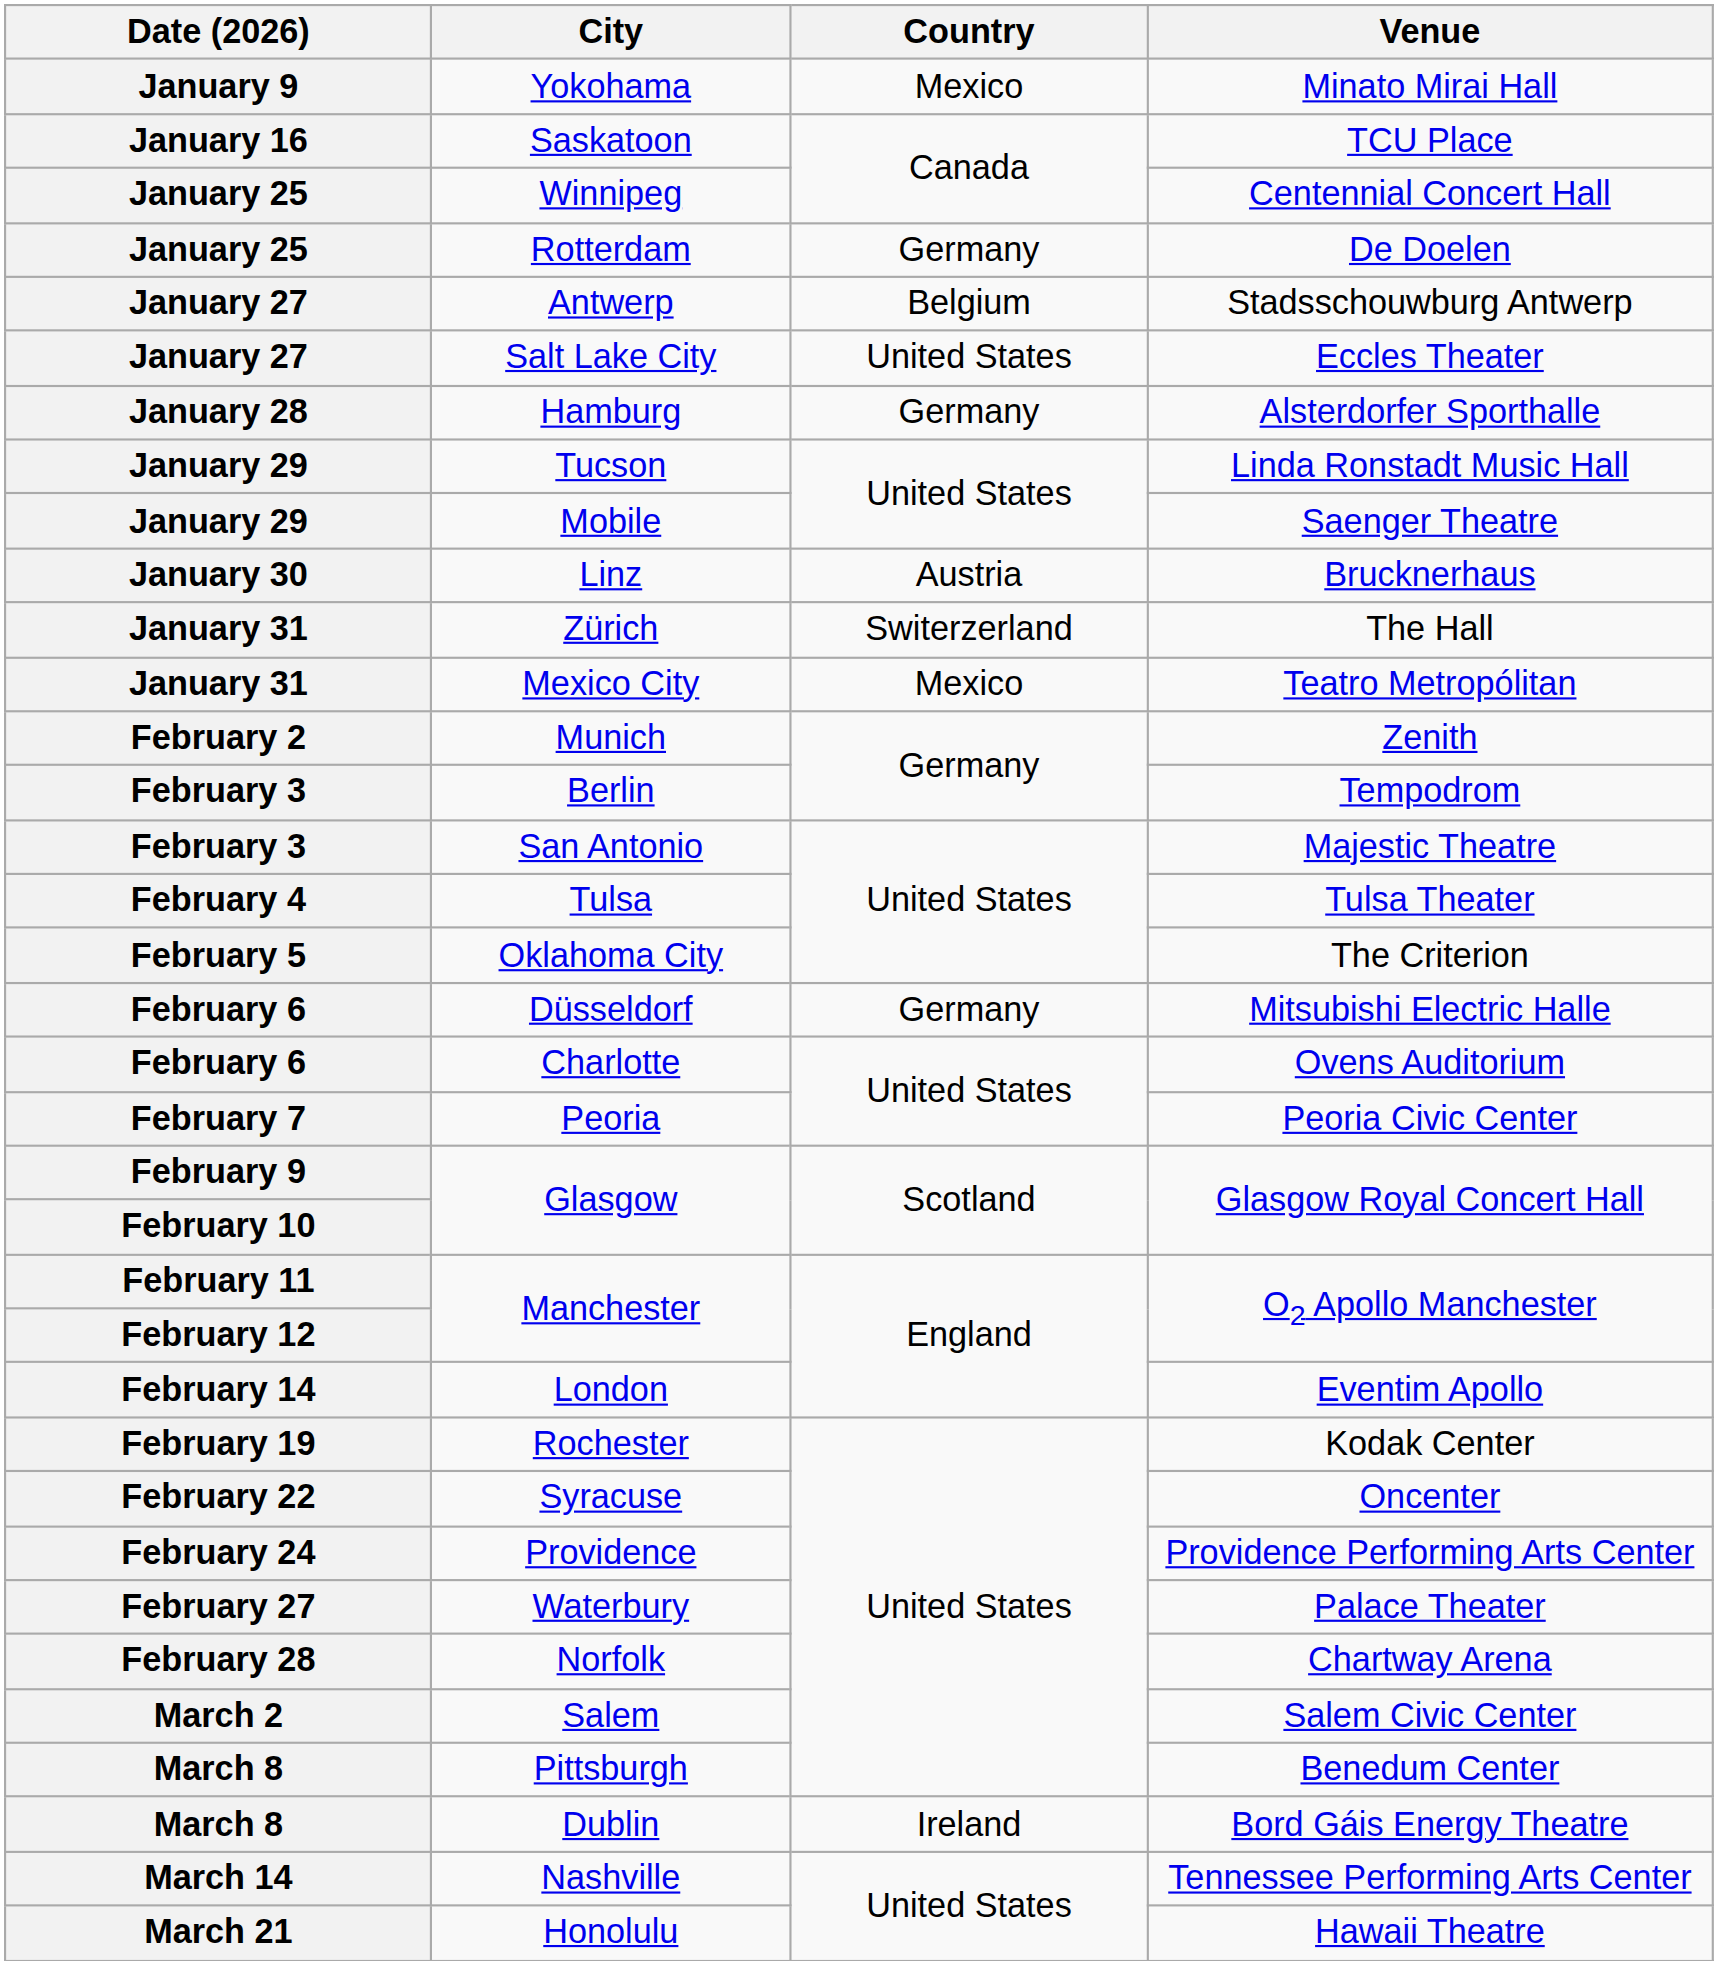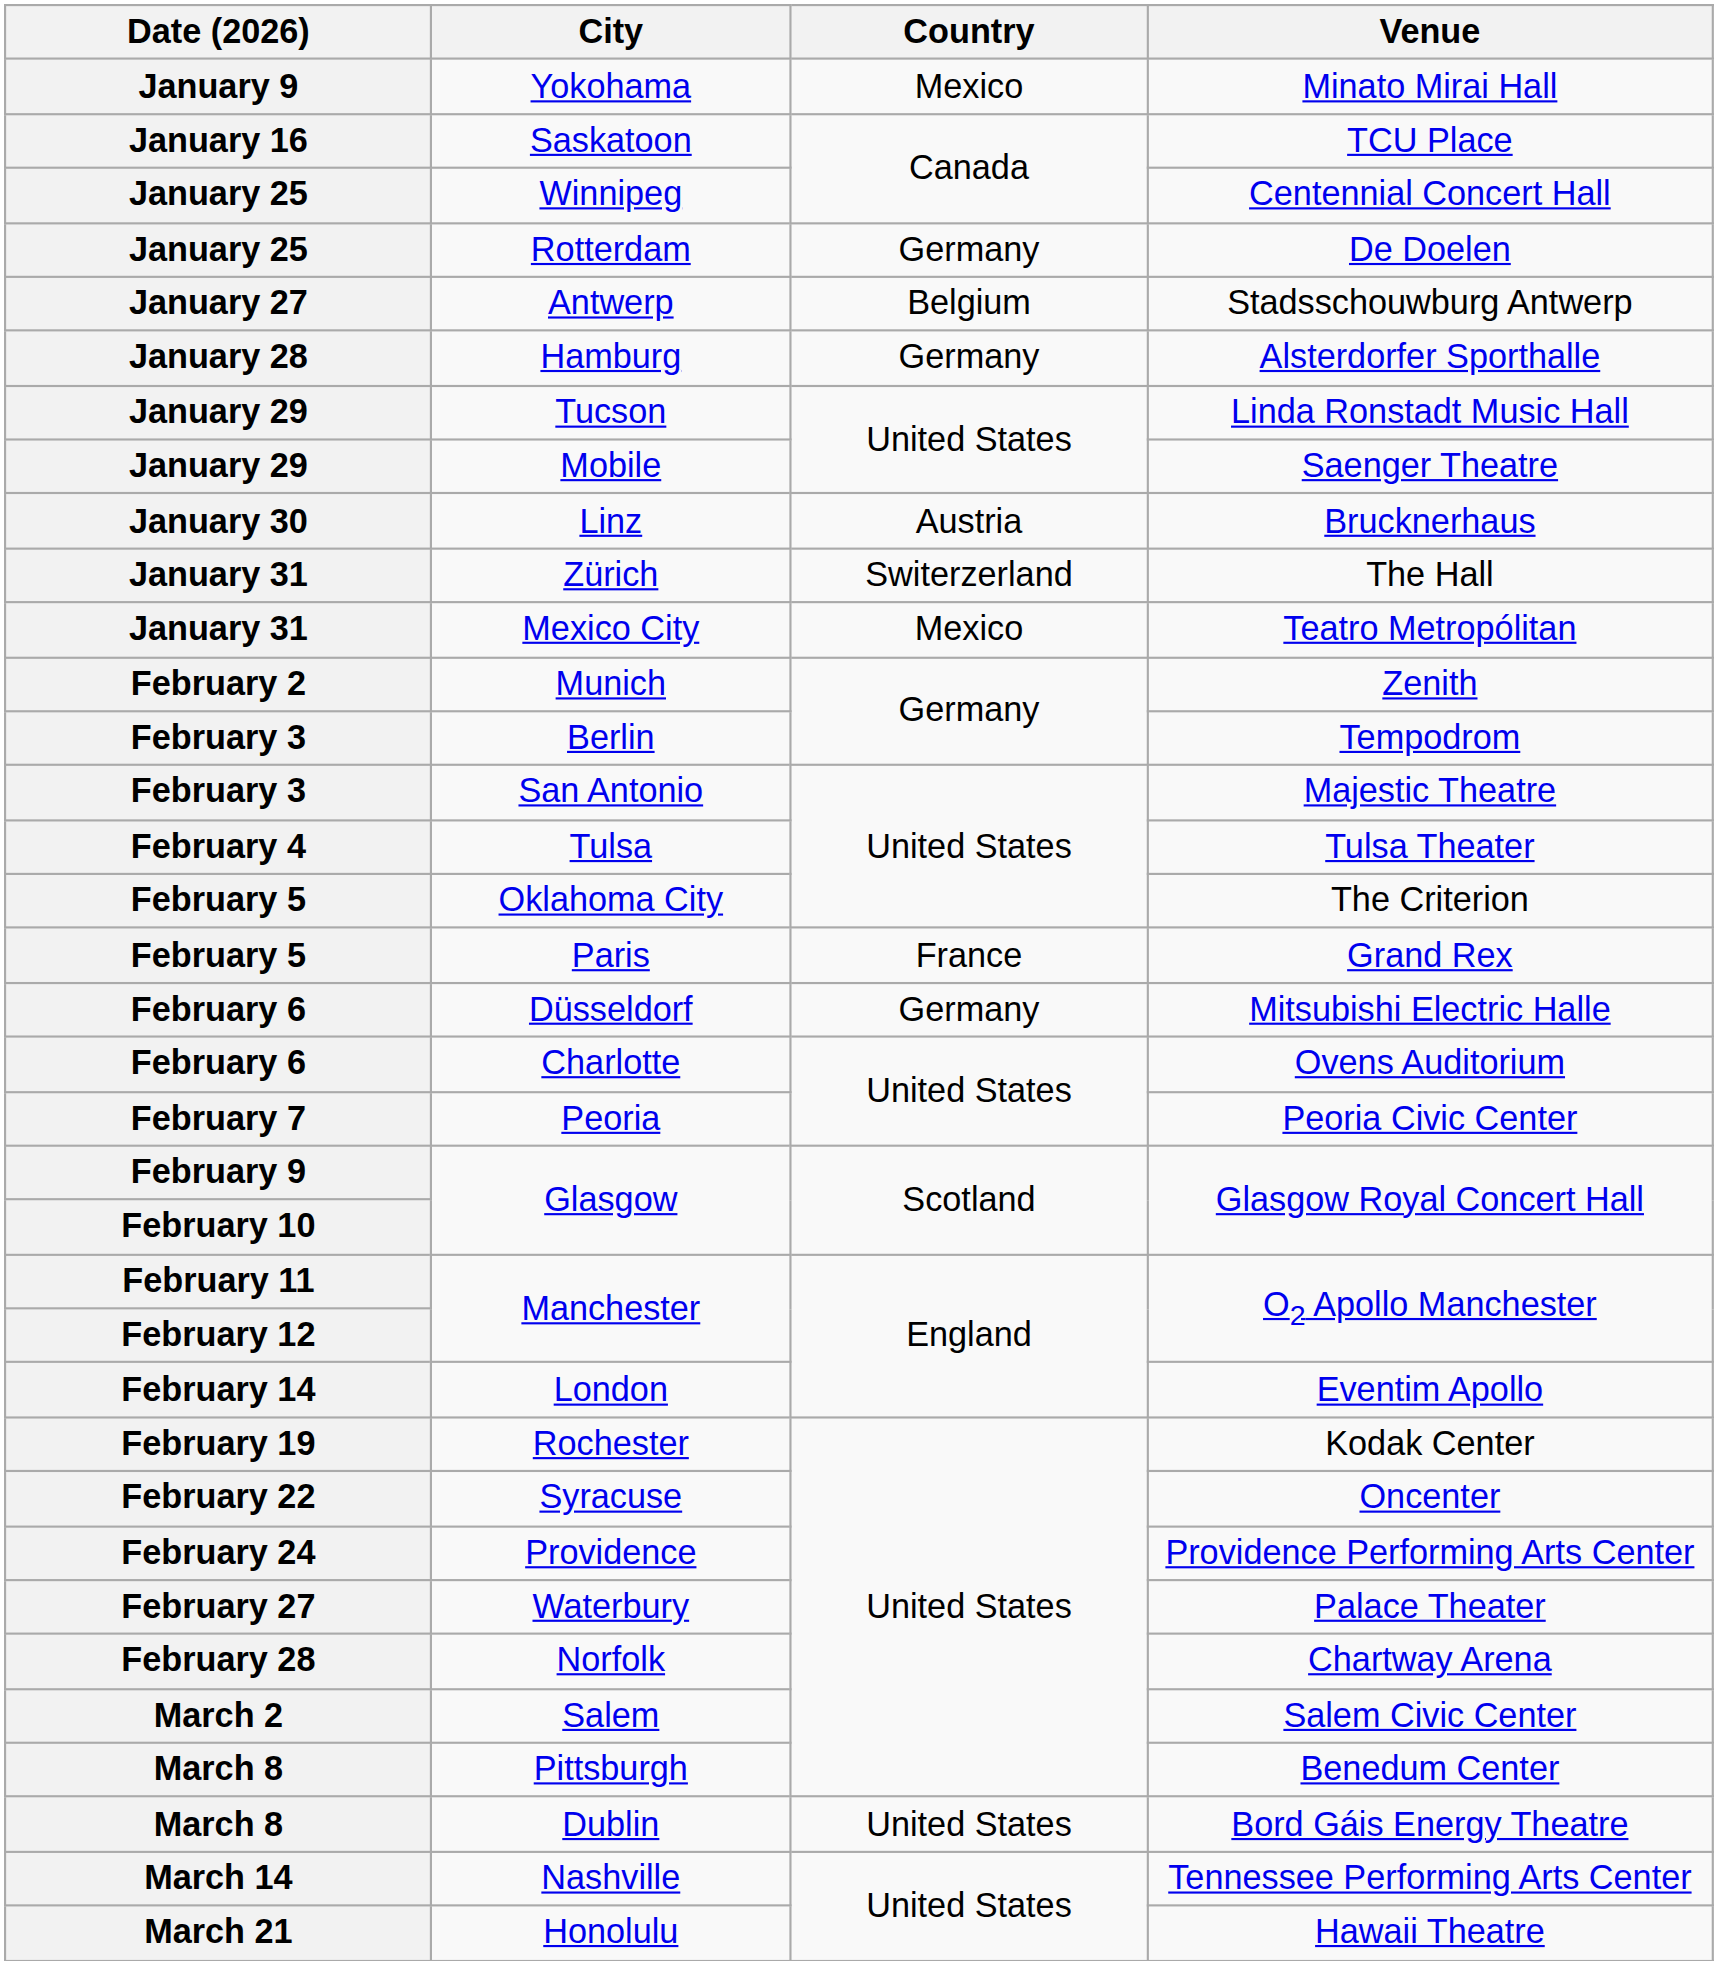- row: January 27 | Salt Lake City | United States | Eccles Theater
+ row: February 5 | Paris | France | Grand Rex
Dublin | Country: Ireland -> United States
